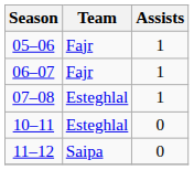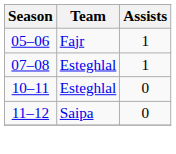- row: 06–07 | Fajr | 1
